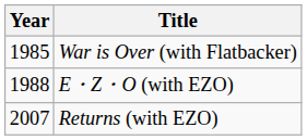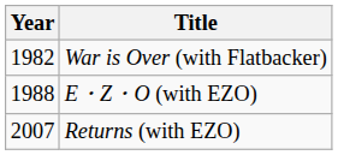War is Over (with Flatbacker) | Year: 1985 -> 1982
